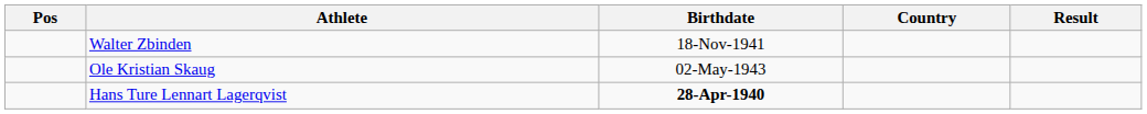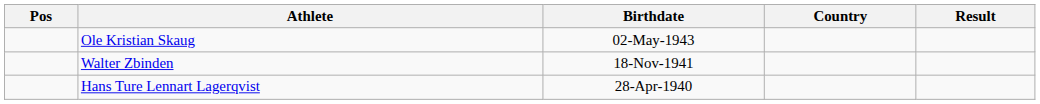rows swapped: Ole Kristian Skaug <-> Walter Zbinden
Hans Ture Lennart Lagerqvist | Birthdate: bold -> normal
